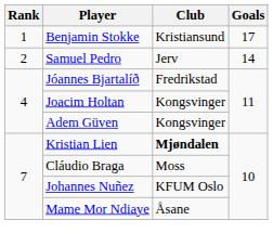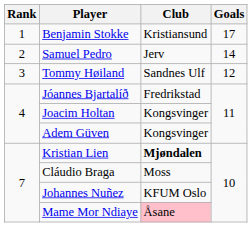+ row: 3 | Tommy Høiland | Sandnes Ulf | 12
Mame Mor Ndiaye | Club: no background -> pink background
